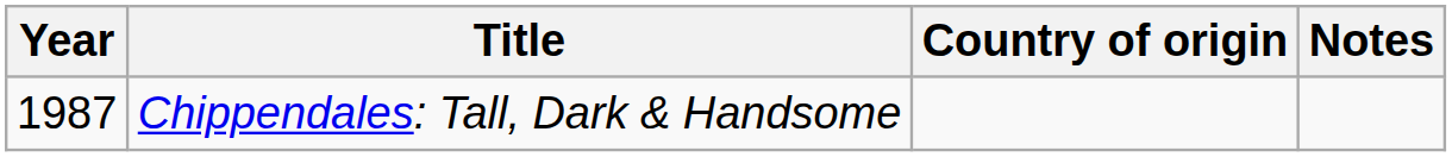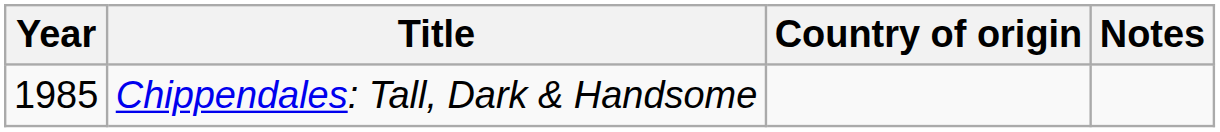Chippendales: Tall, Dark & Handsome | Year: 1987 -> 1985
